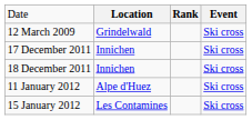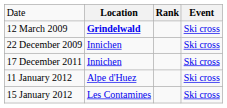12 March 2009 | column 2: normal -> bold
+ row: 22 December 2009 | Innichen | Ski cross
- row: 18 December 2011 | Innichen | Ski cross
